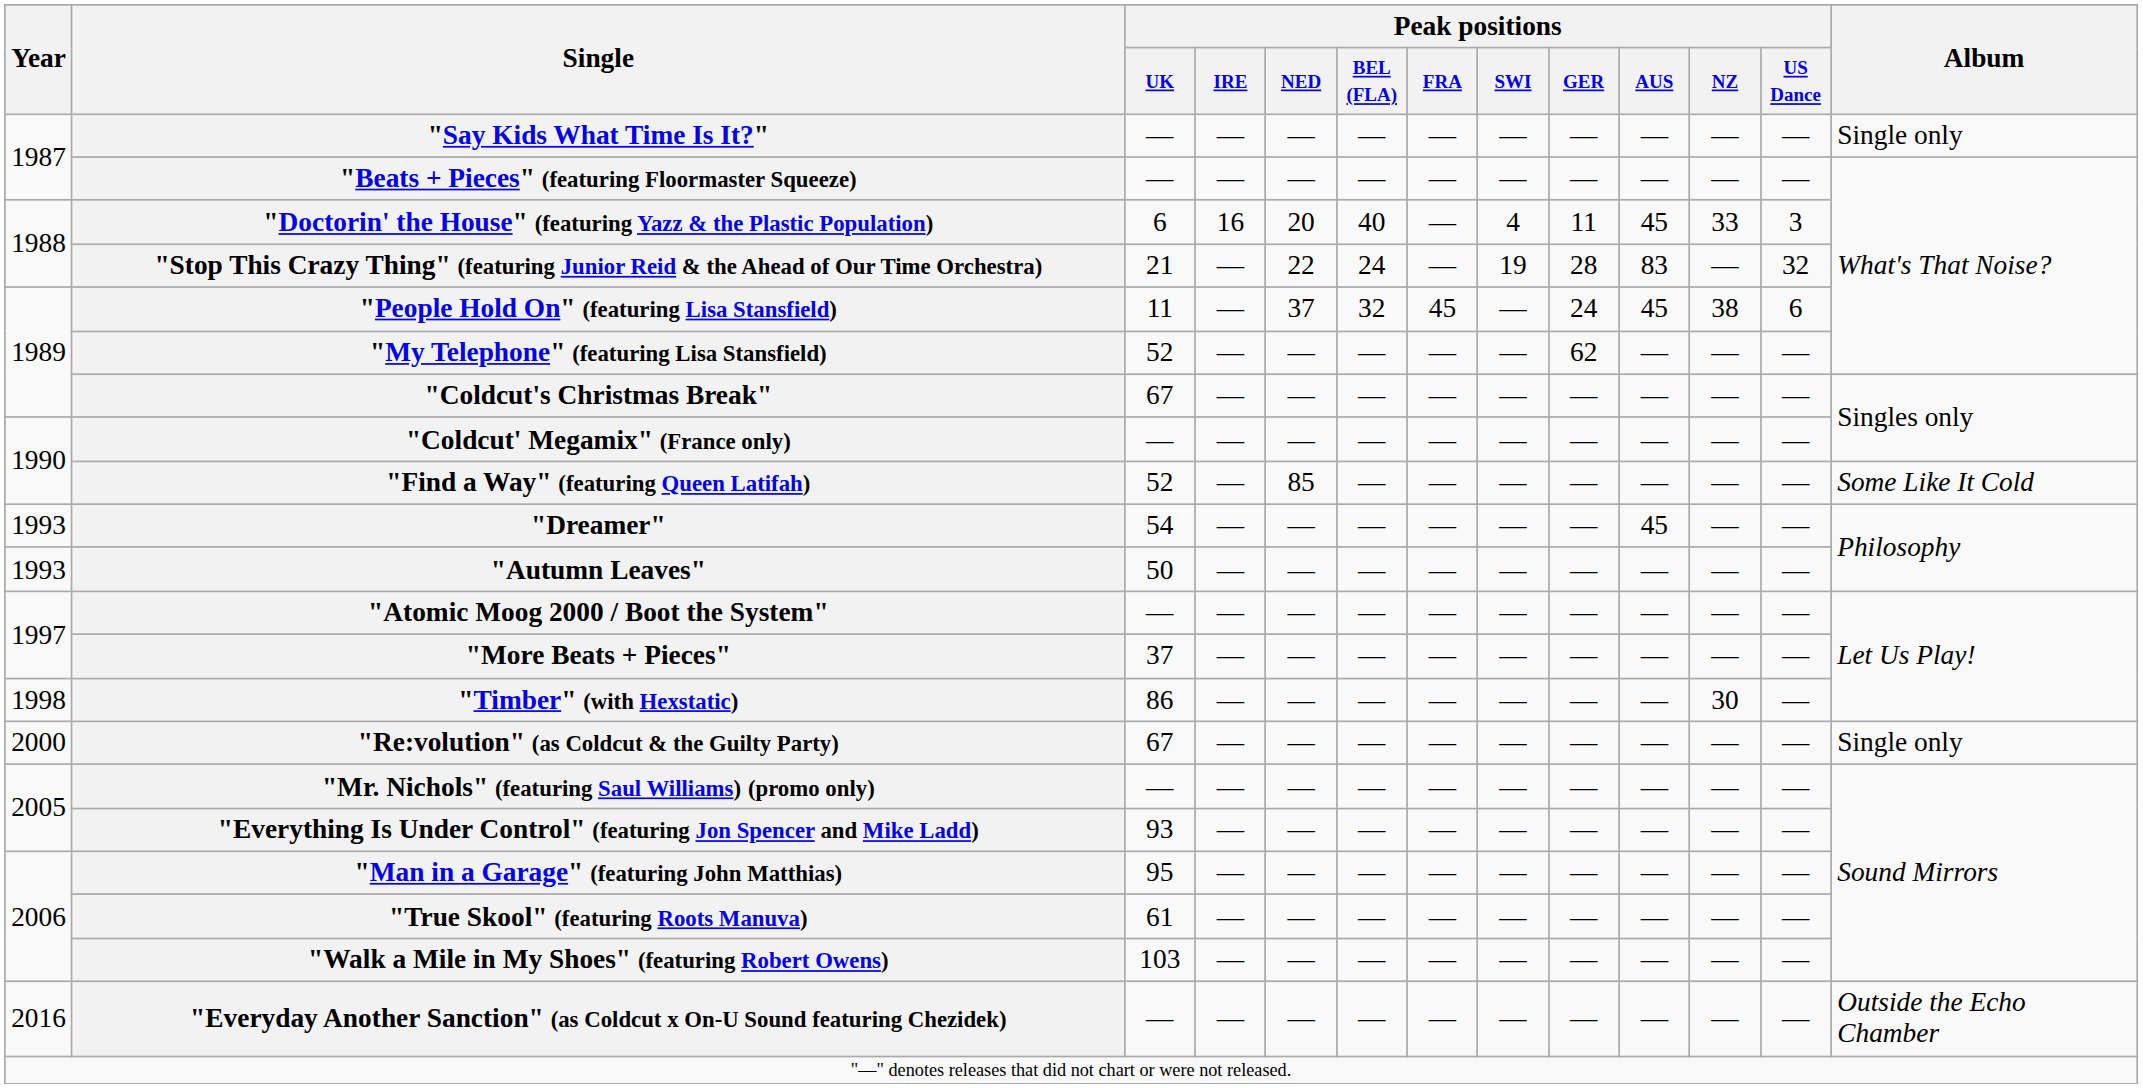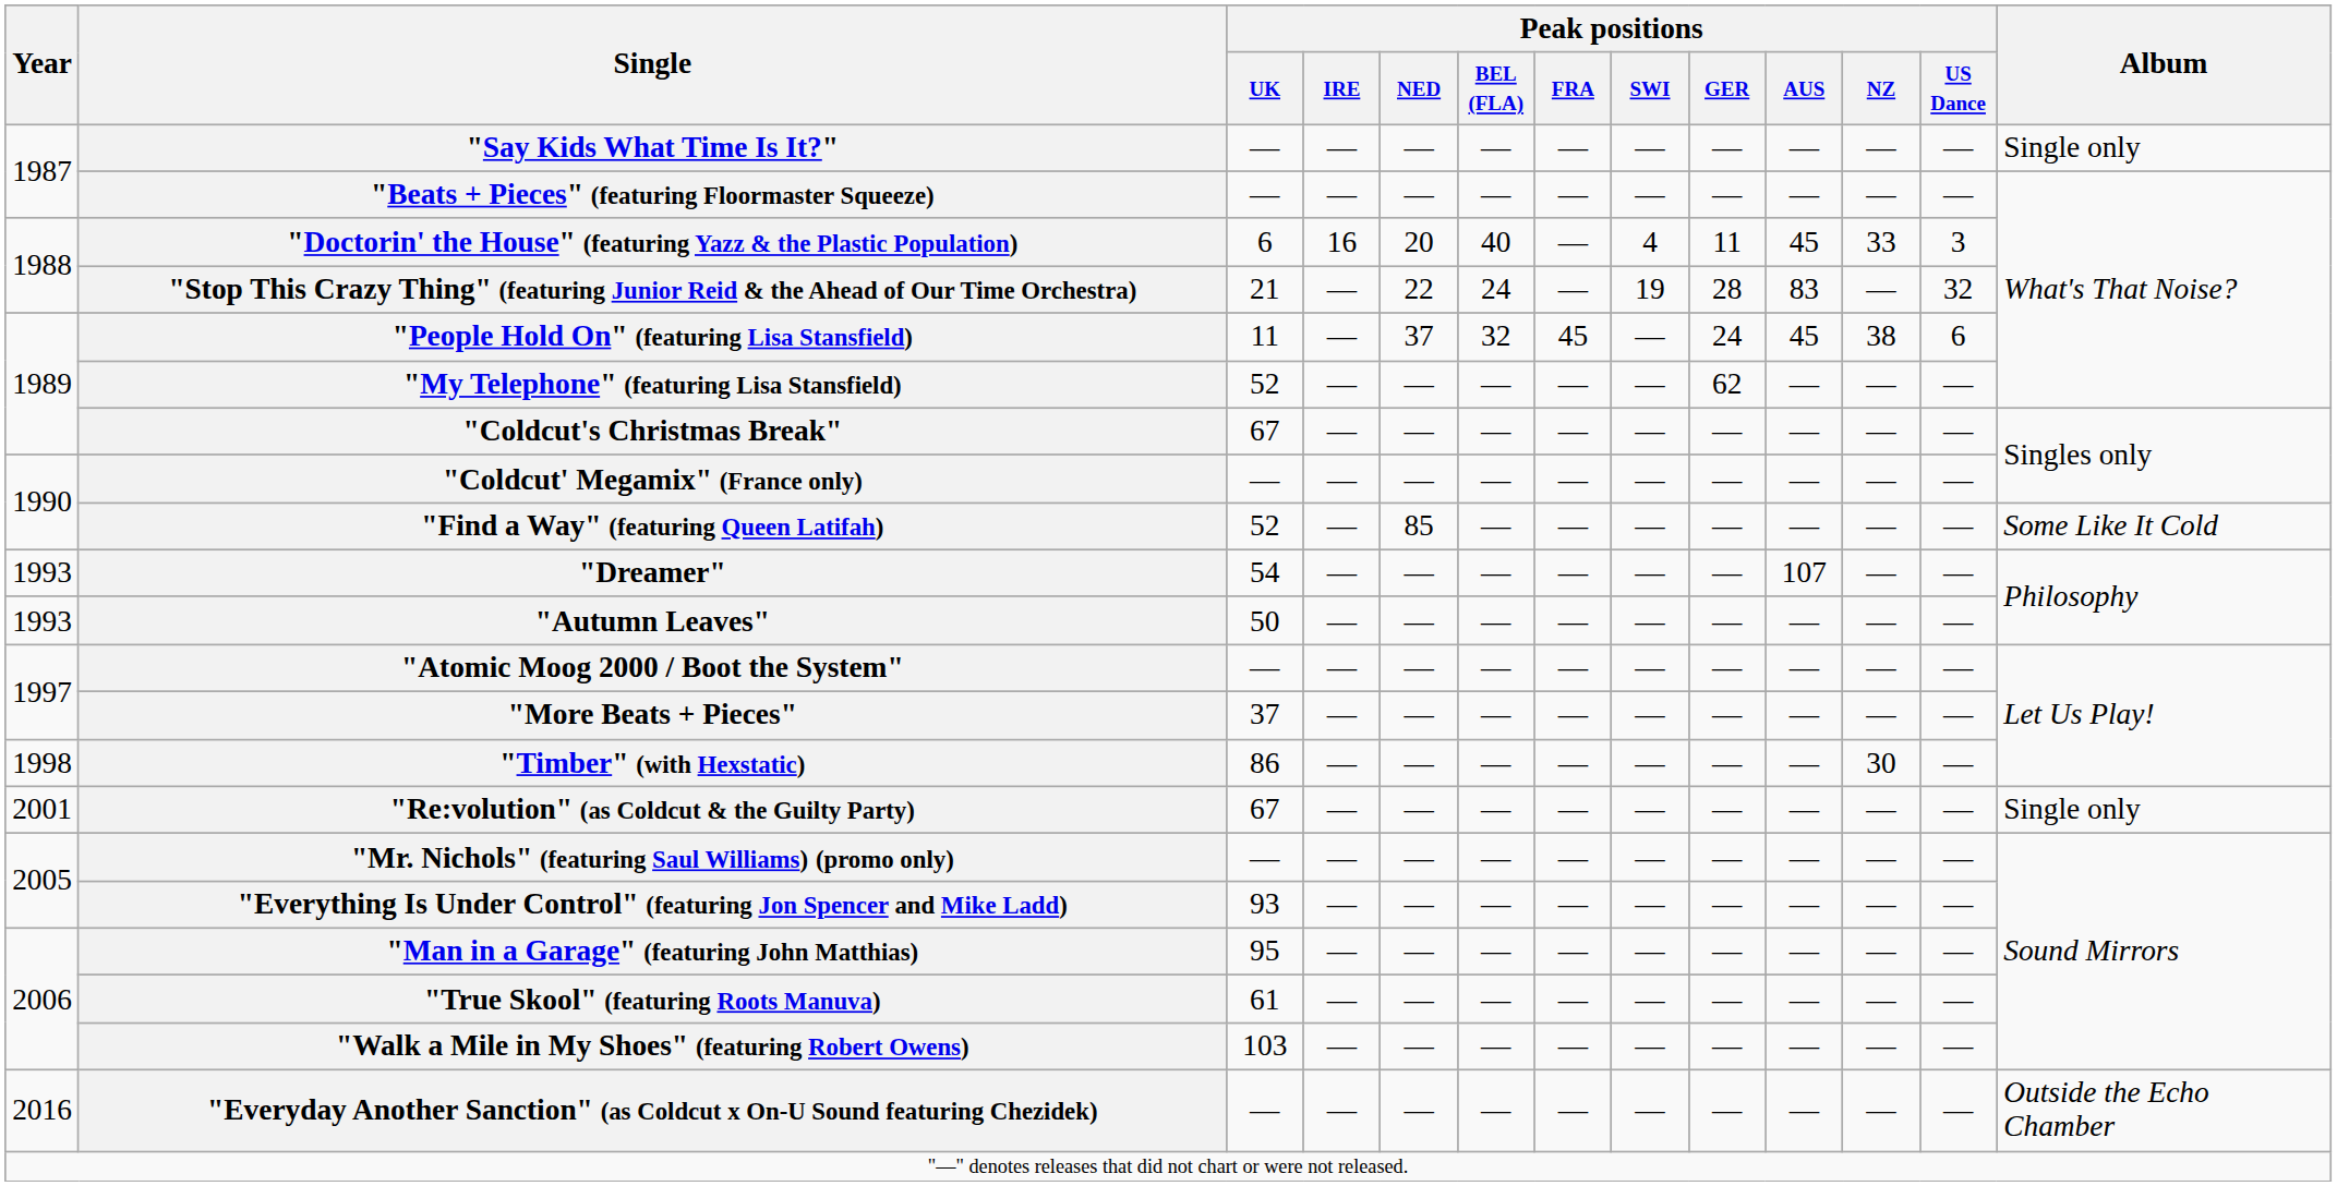"Dreamer" | Peak positions / AUS: 45 -> 107
"Re:volution" (as Coldcut & the Guilty Party) | Year: 2000 -> 2001
